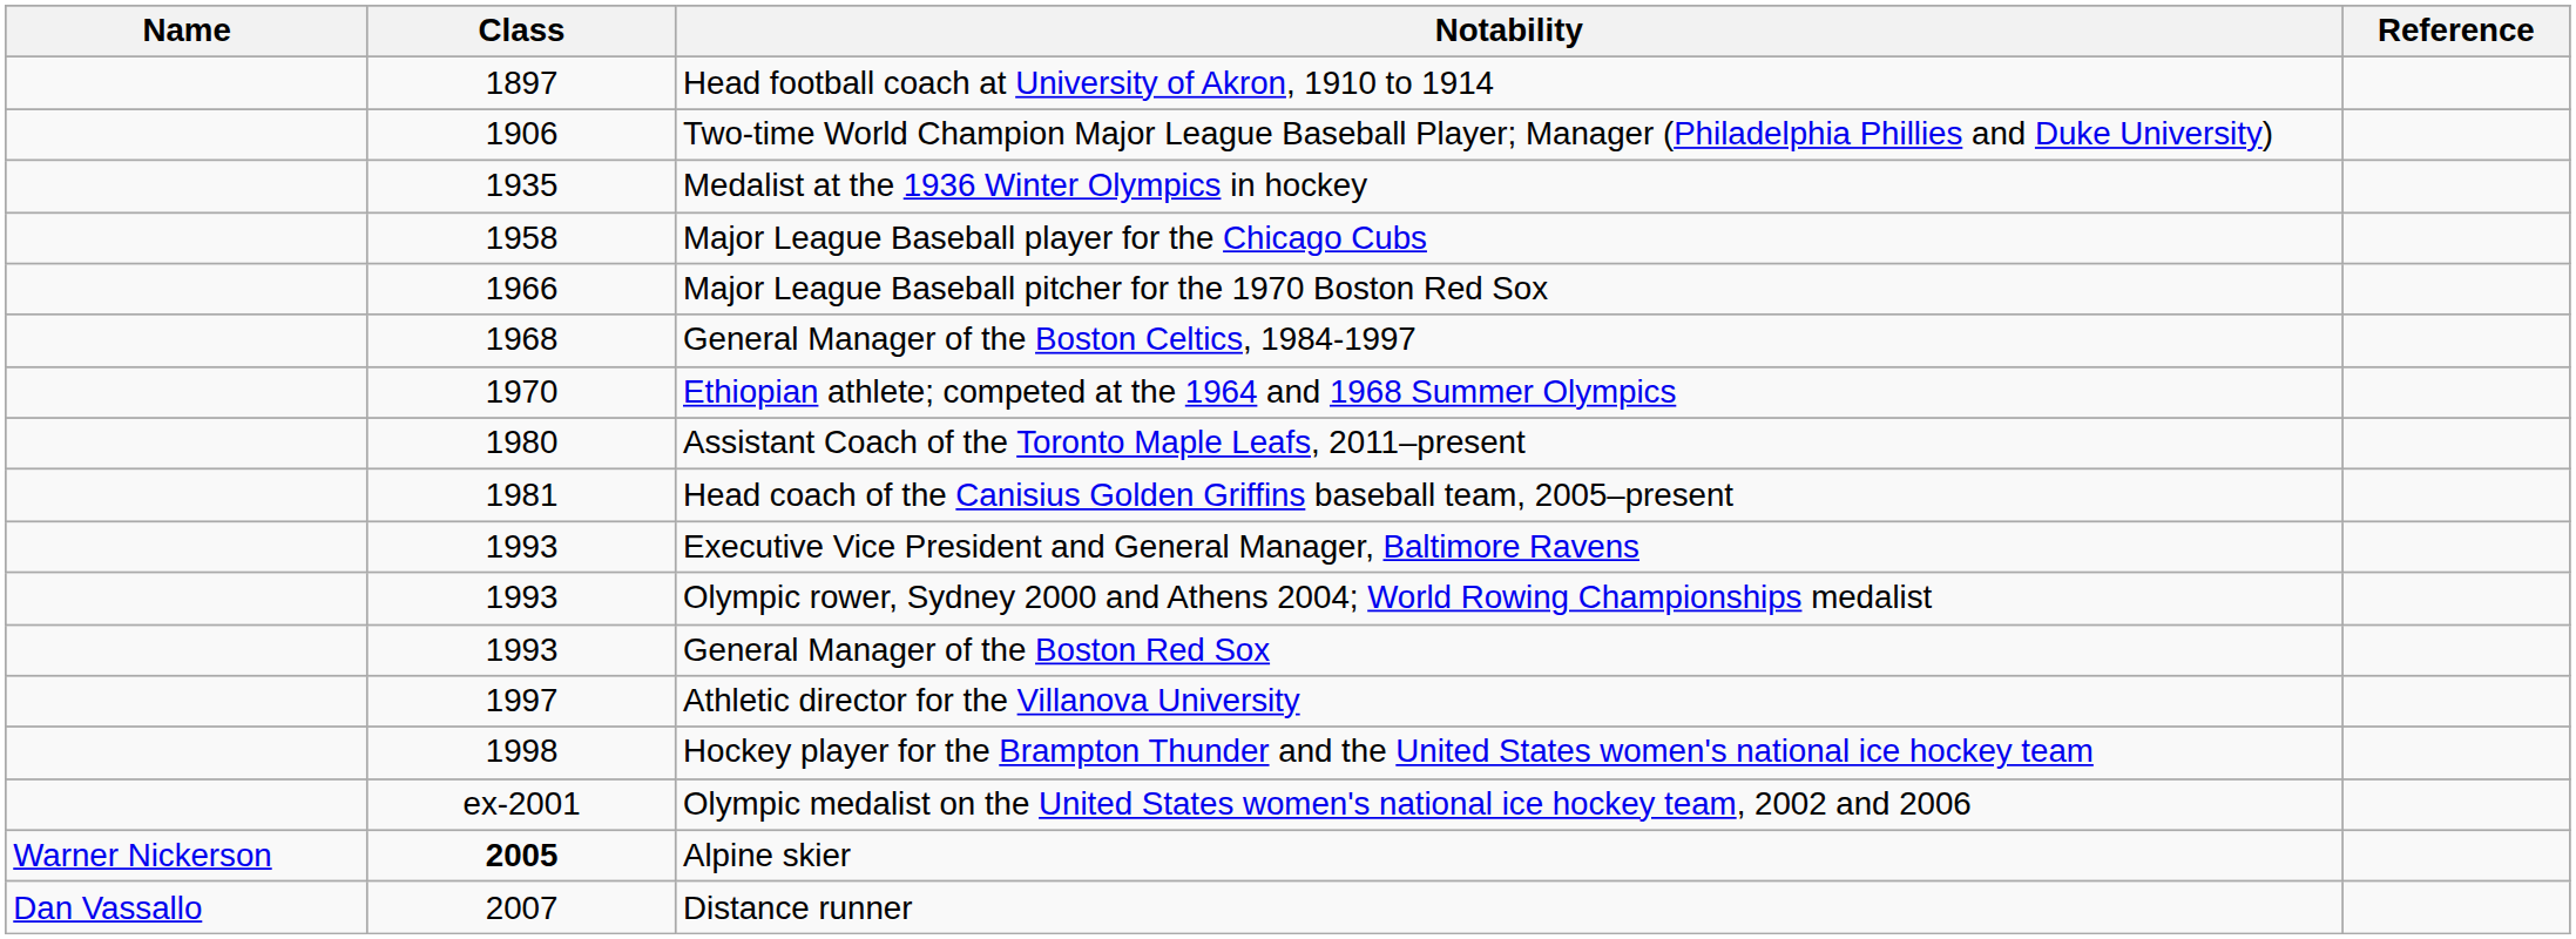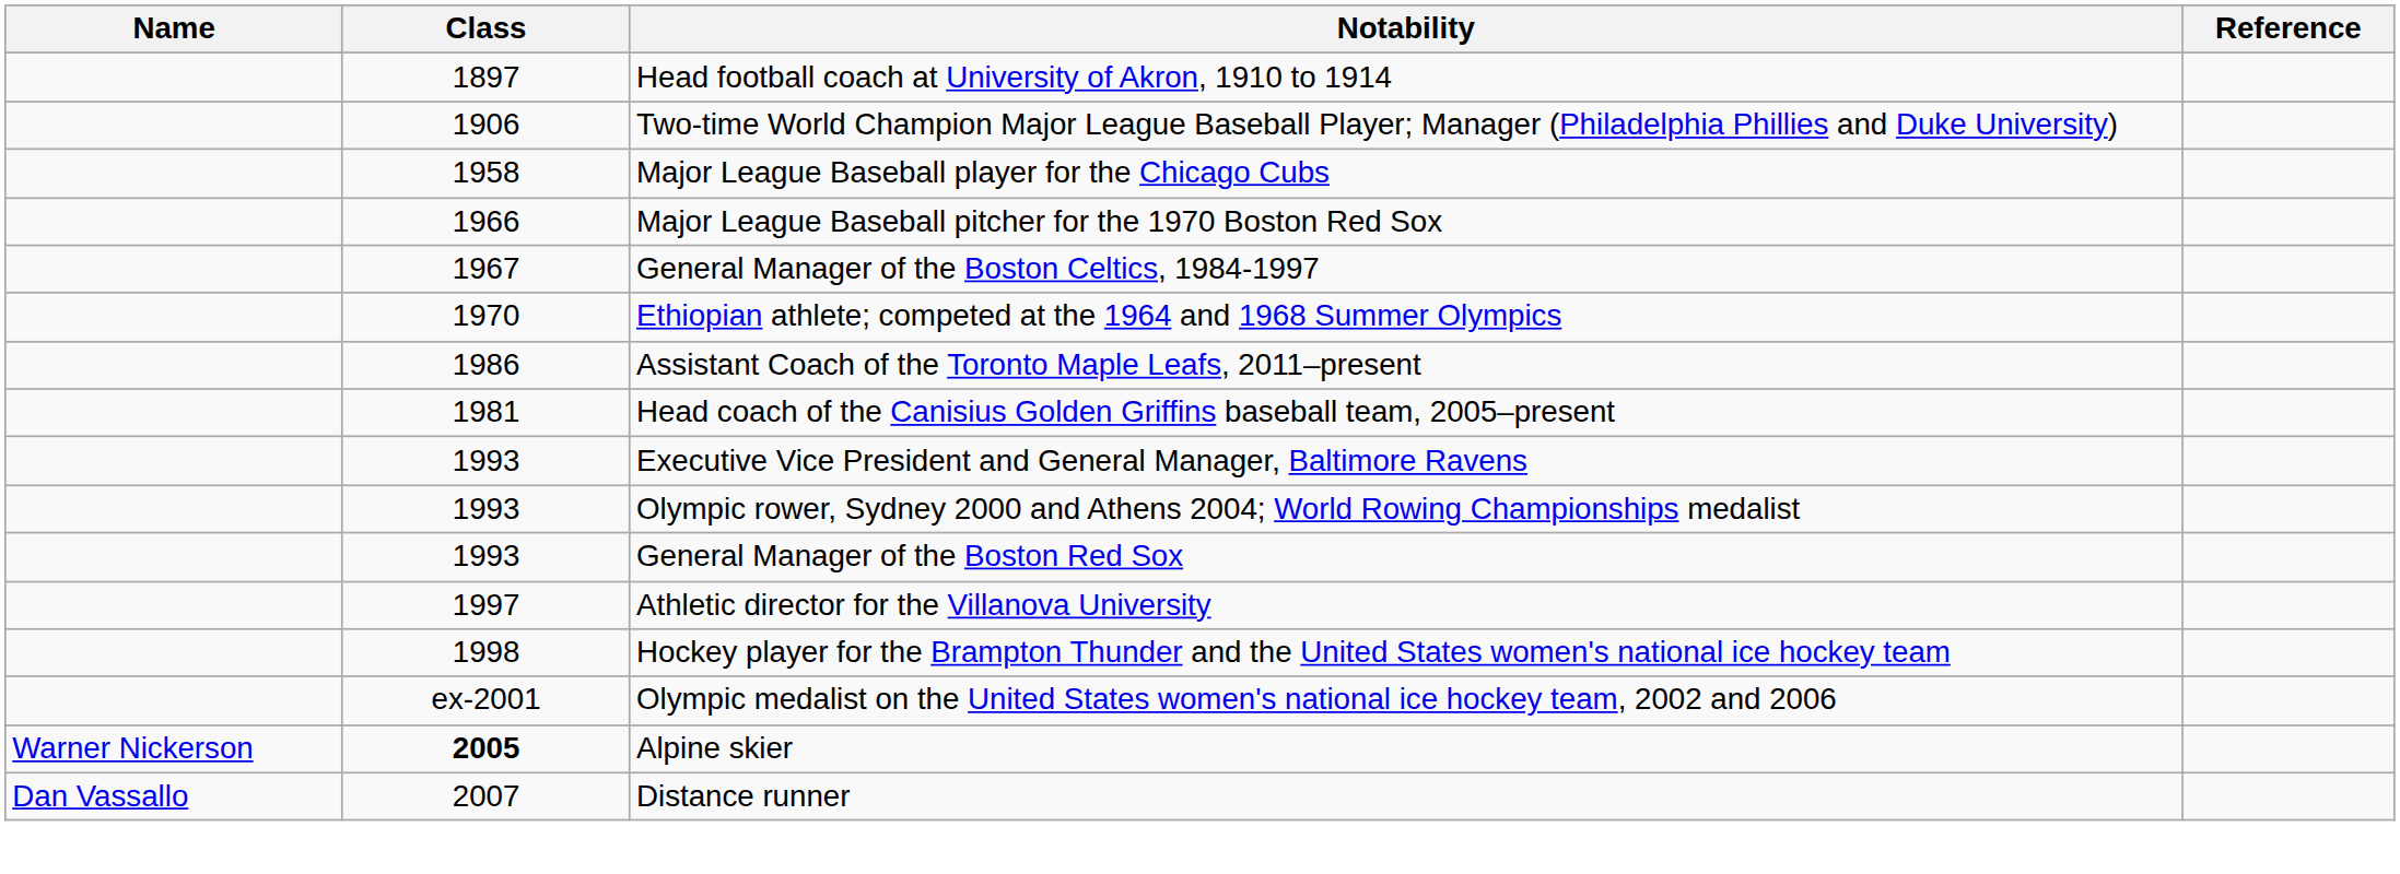- row: 1935 | Medalist at the 1936 Winter Olympics in hockey
General Manager of the Boston Celtics, 1984-1997 | Class: 1968 -> 1967
Assistant Coach of the Toronto Maple Leafs, 2011–present | Class: 1980 -> 1986
